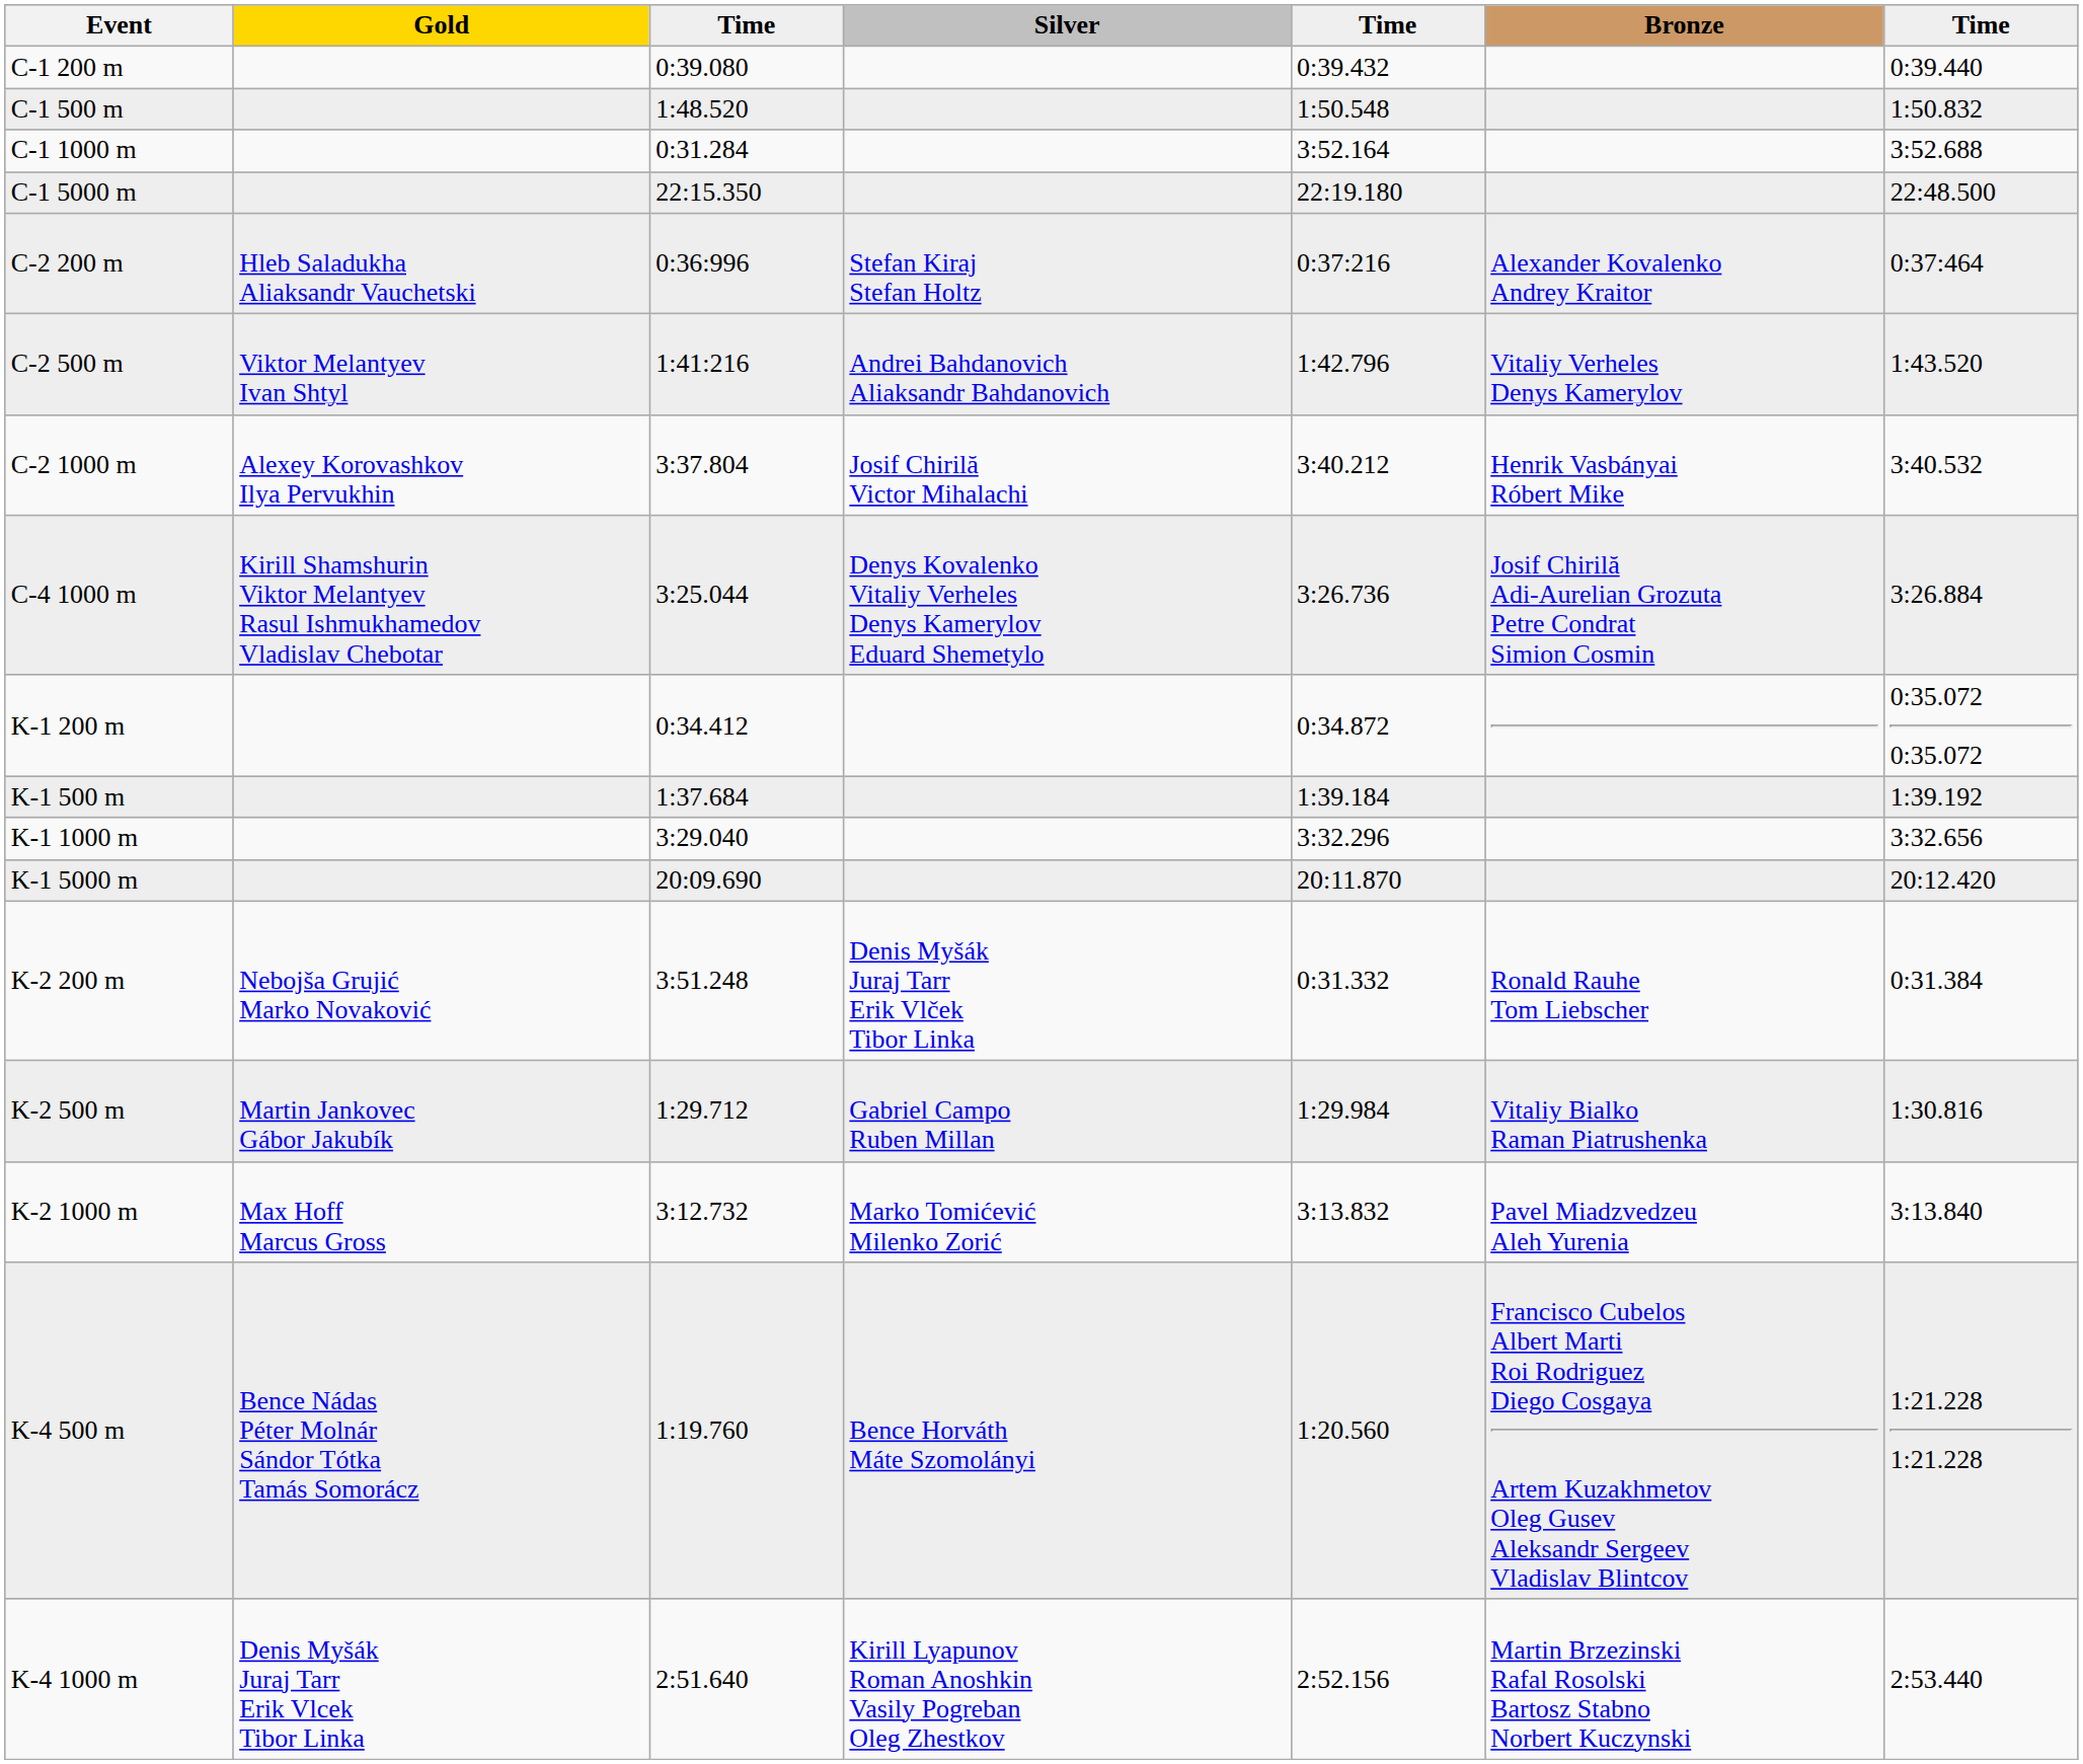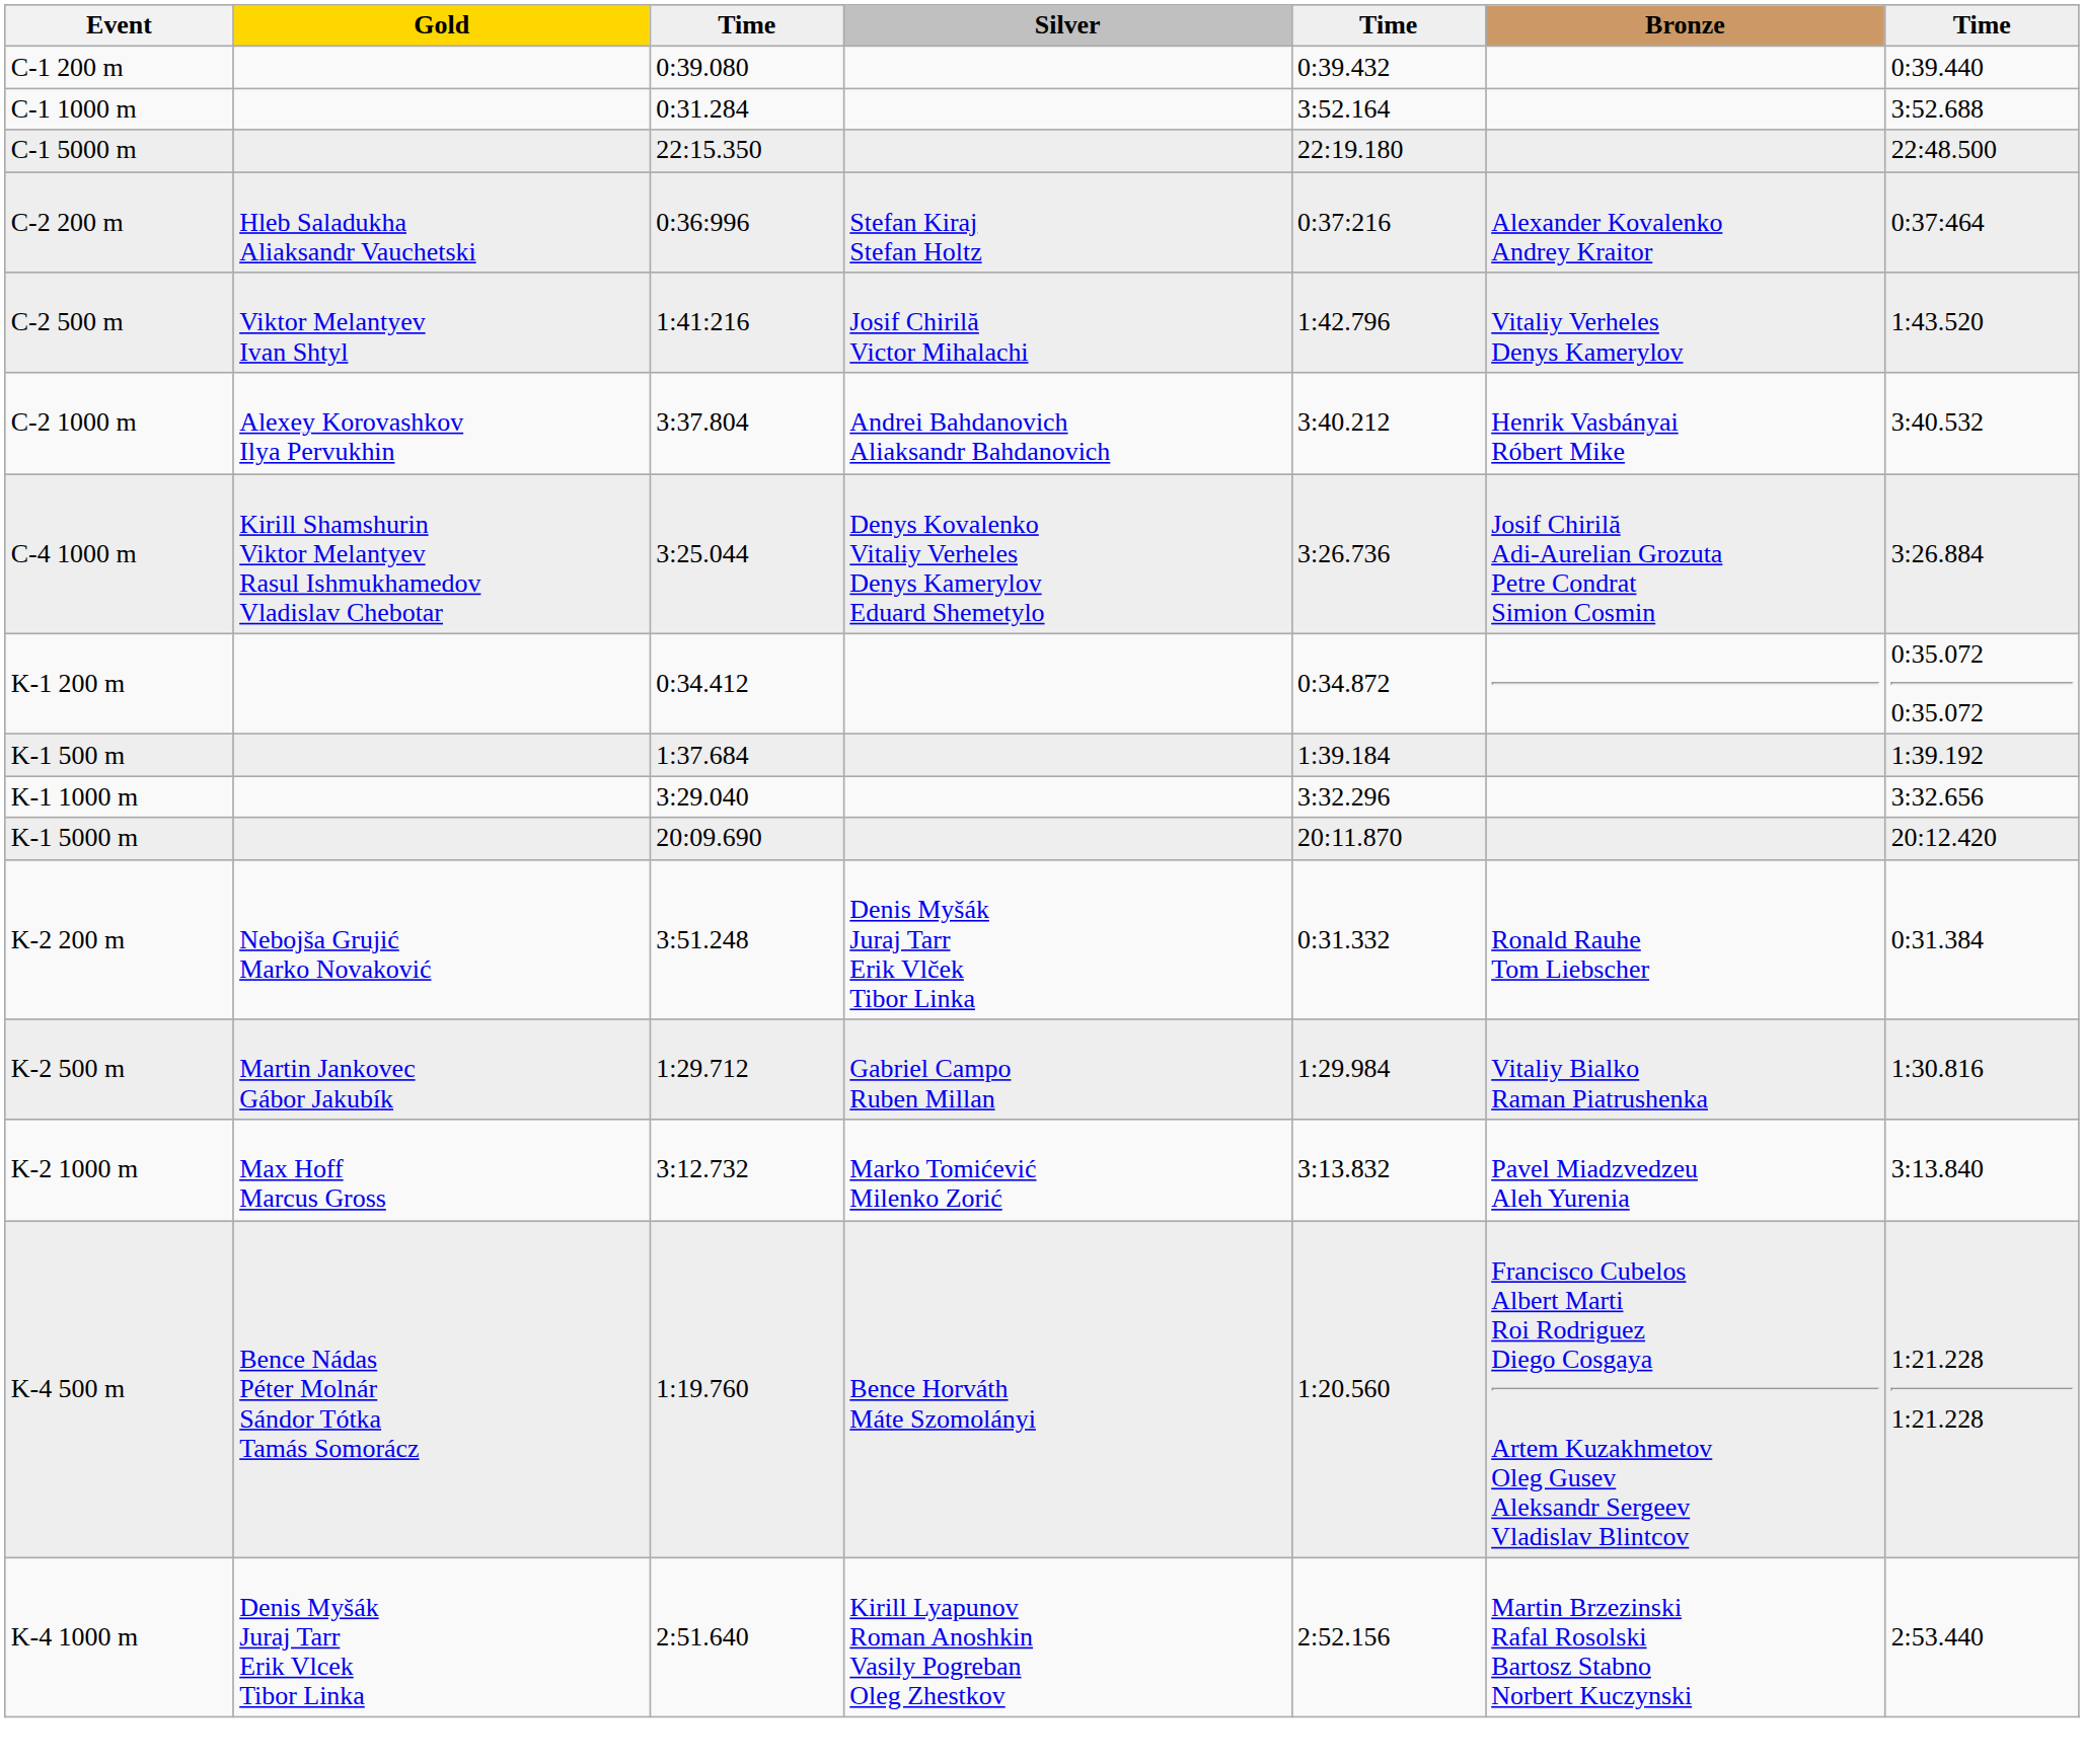- row: C-1 500 m | 1:48.520 | 1:50.548 | 1:50.832
C-2 500 m | Silver: Andrei Bahdanovich Aliaksandr Bahdanovich -> Josif Chirilă Victor Mihalachi
C-2 1000 m | Silver: Josif Chirilă Victor Mihalachi -> Andrei Bahdanovich Aliaksandr Bahdanovich
